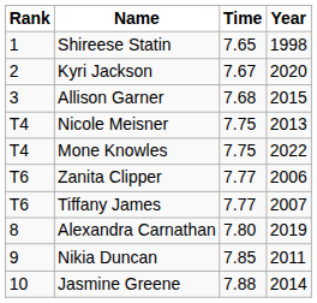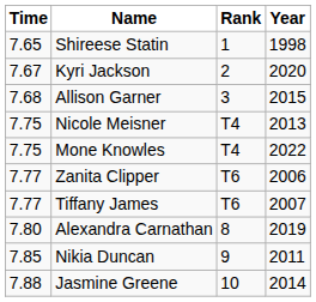columns swapped: Rank <-> Time
